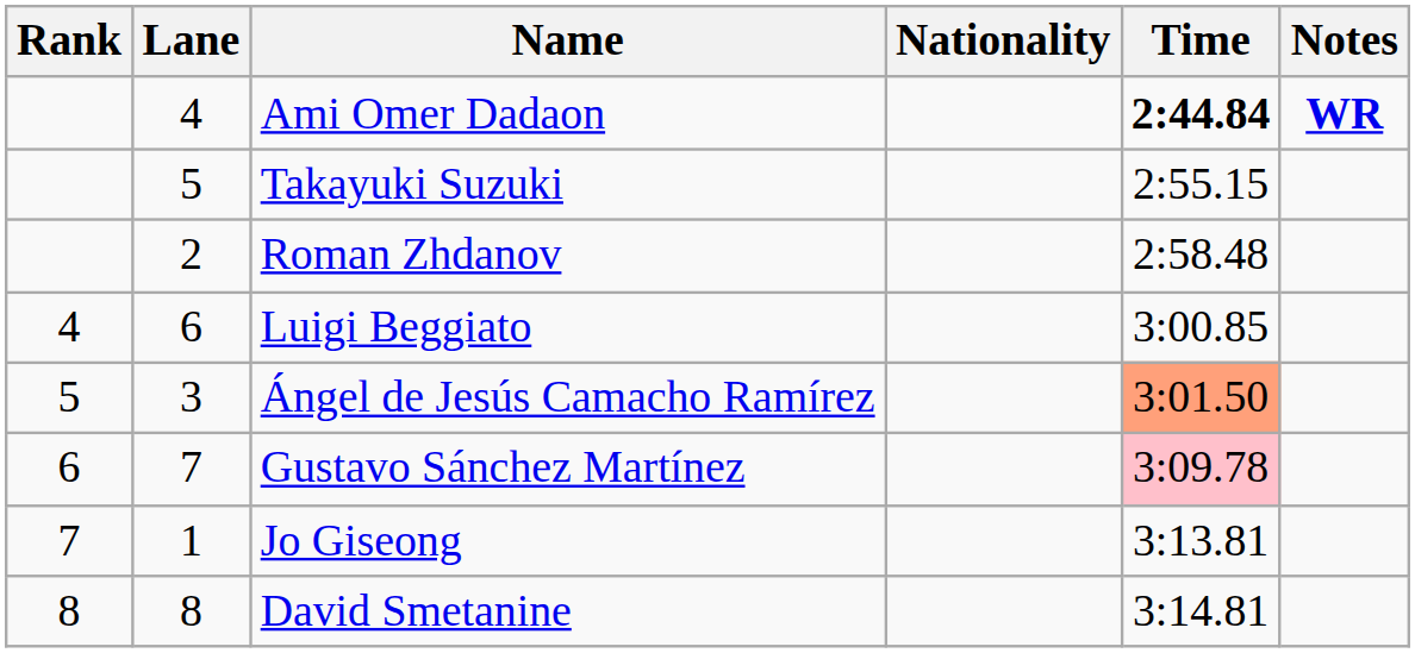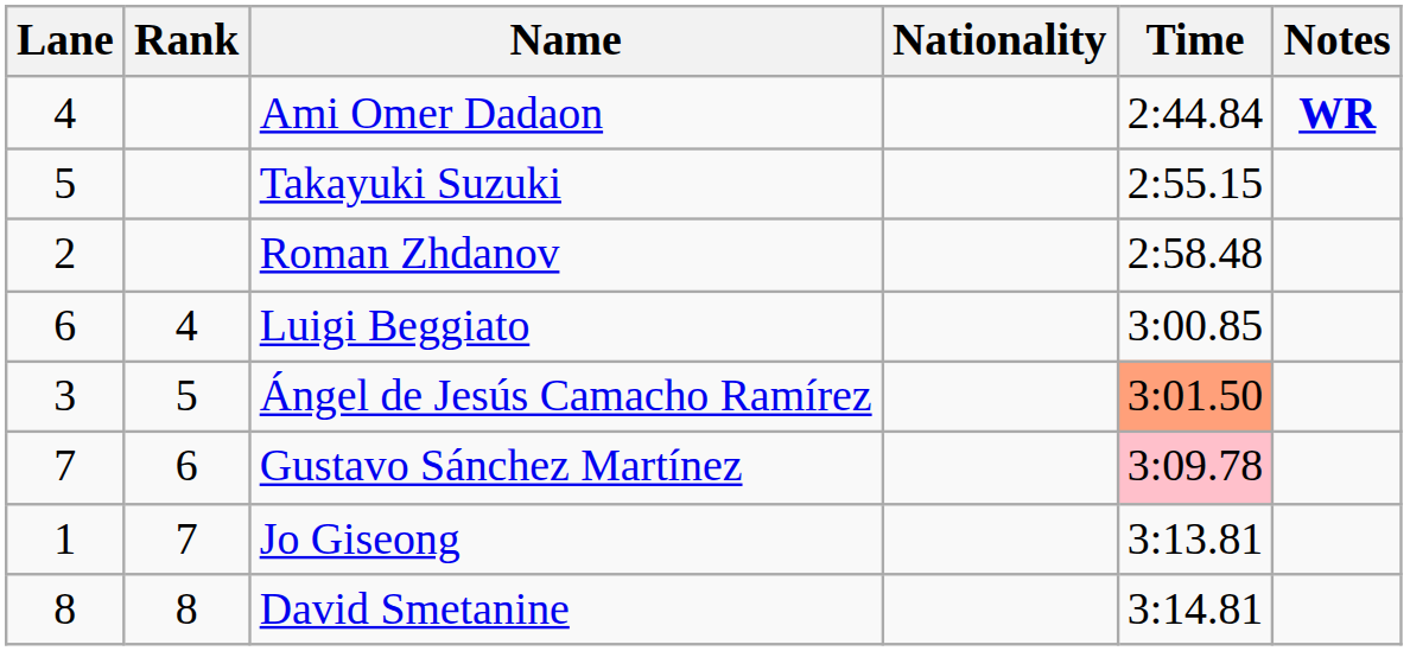columns swapped: Rank <-> Lane
Ami Omer Dadaon | Time: bold -> normal
